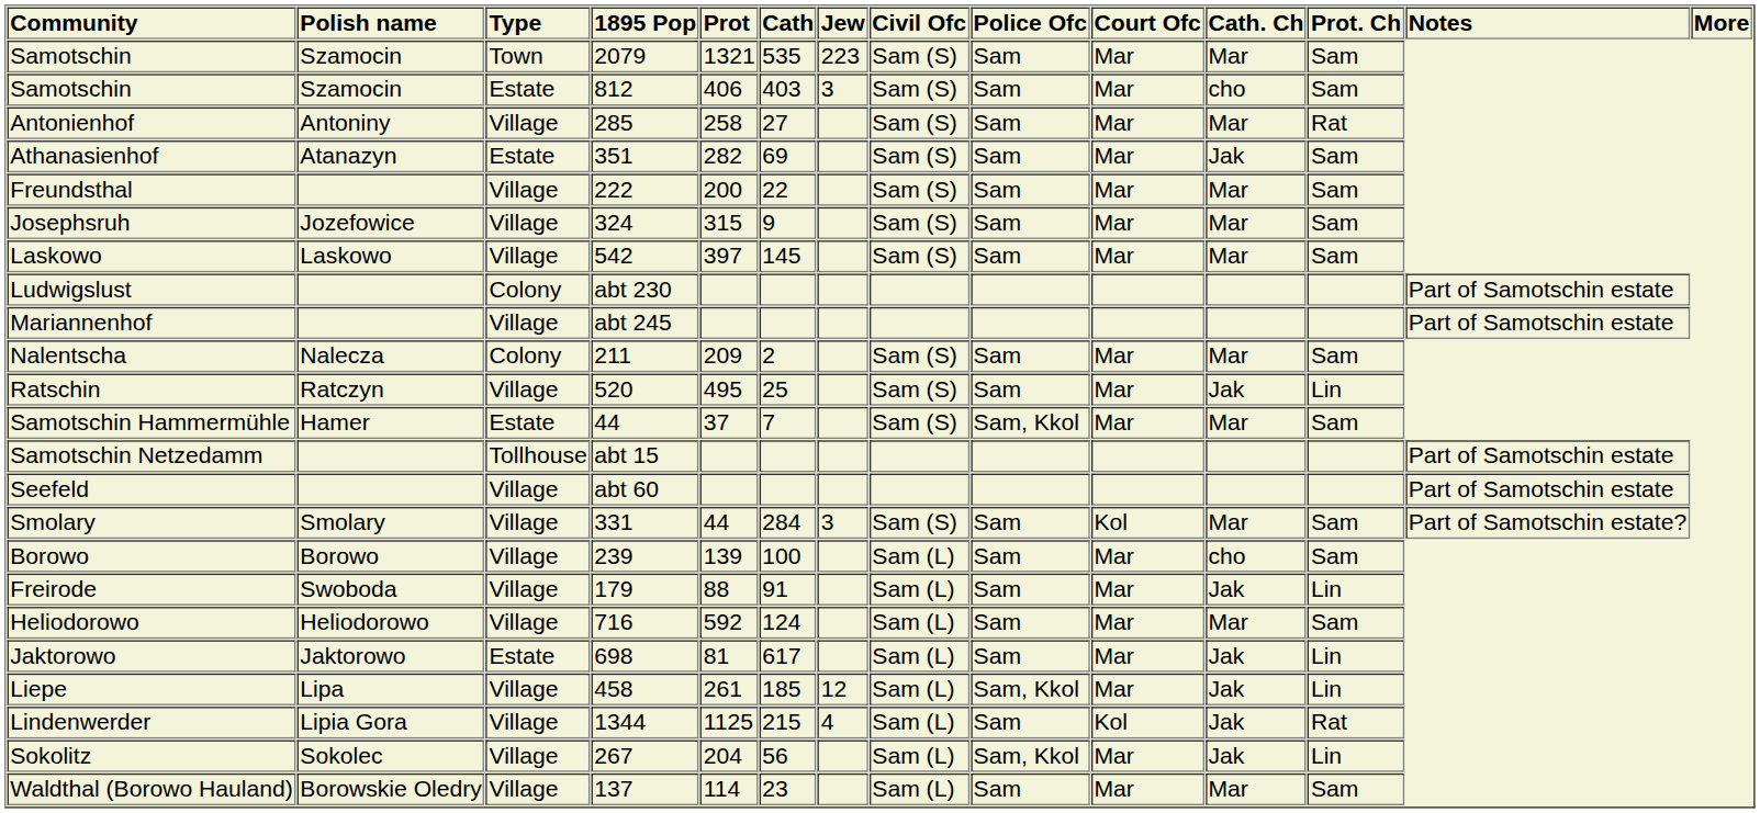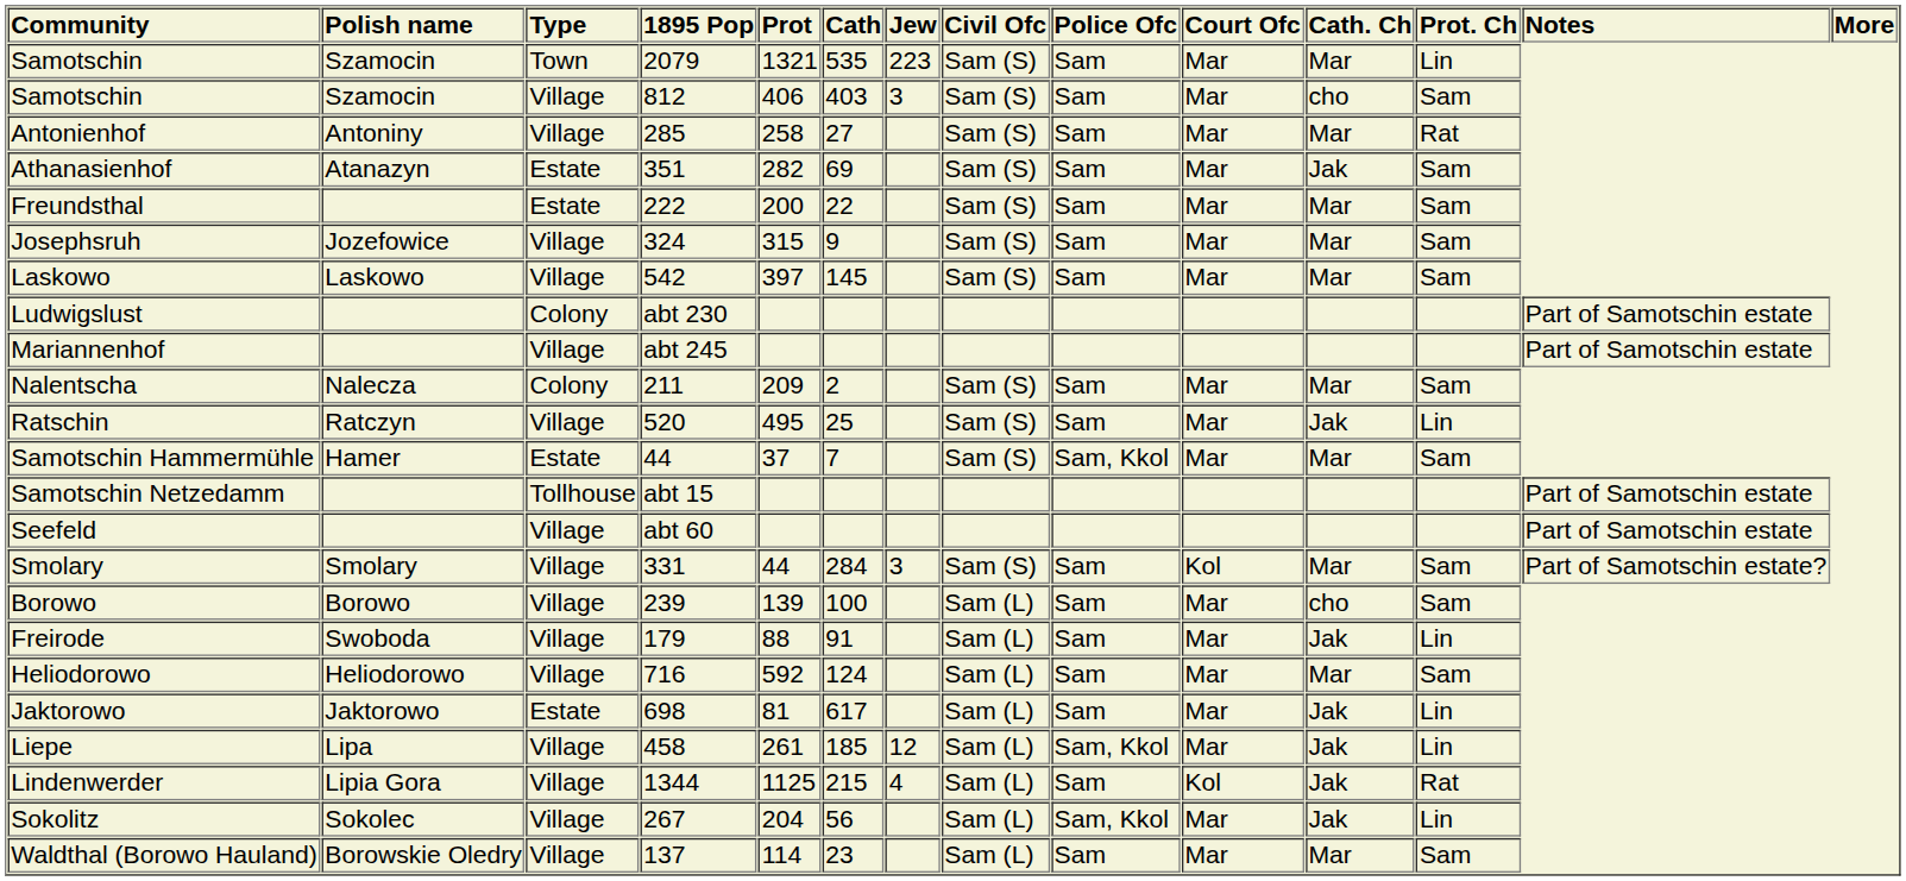Samotschin / 2079 | Prot. Ch: Sam -> Lin
Samotschin / 812 | Type: Estate -> Village
Freundsthal | Type: Village -> Estate
